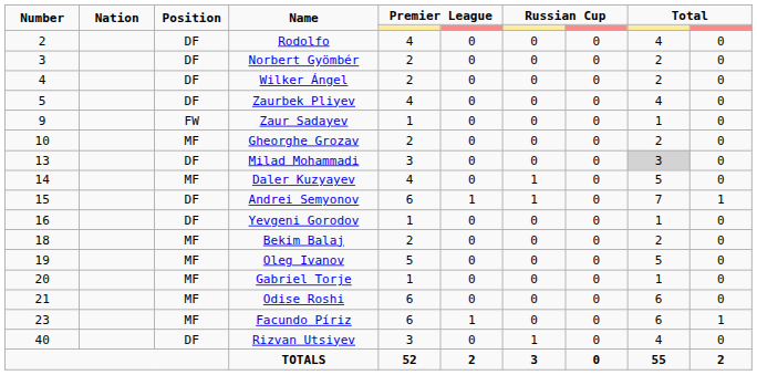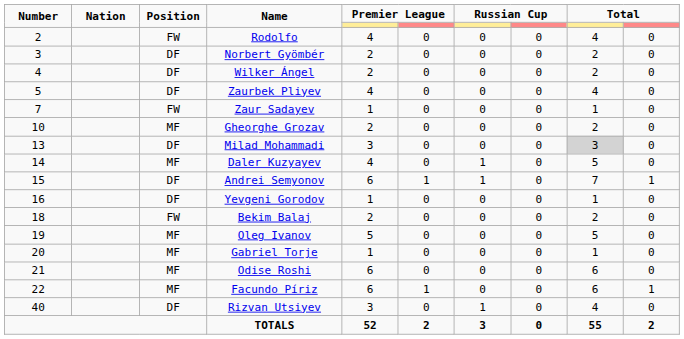Rodolfo | Position: DF -> FW
Zaur Sadayev | Number: 9 -> 7
Bekim Balaj | Position: MF -> FW
Facundo Píriz | Number: 23 -> 22
